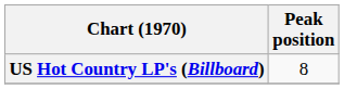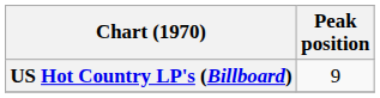US Hot Country LP's (Billboard) | Peak position: 8 -> 9
